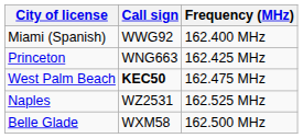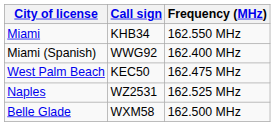+ row: Miami | KHB34 | 162.550 MHz
- row: Princeton | WNG663 | 162.425 MHz
West Palm Beach | Call sign: bold -> normal
